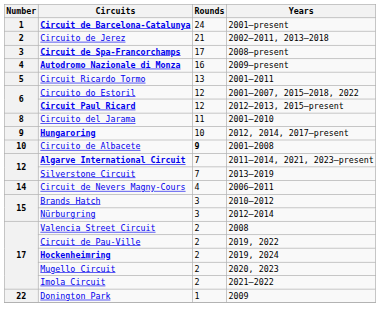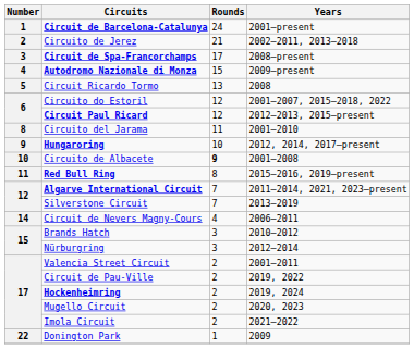Autodromo Nazionale di Monza | Rounds: 16 -> 15
Circuit Ricardo Tormo | Years: 2001–2011 -> 2008
+ row: 11 | Red Bull Ring | 8 | 2015–2016, 2019–present
Valencia Street Circuit | Years: 2008 -> 2001–2011
